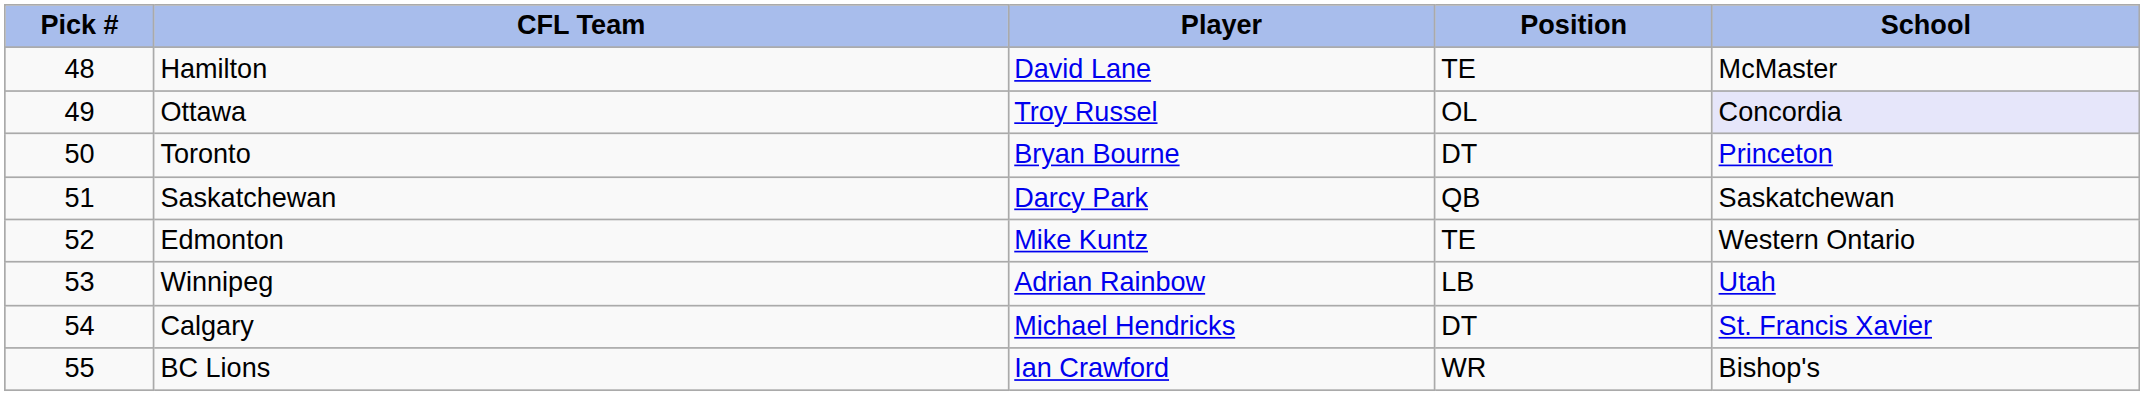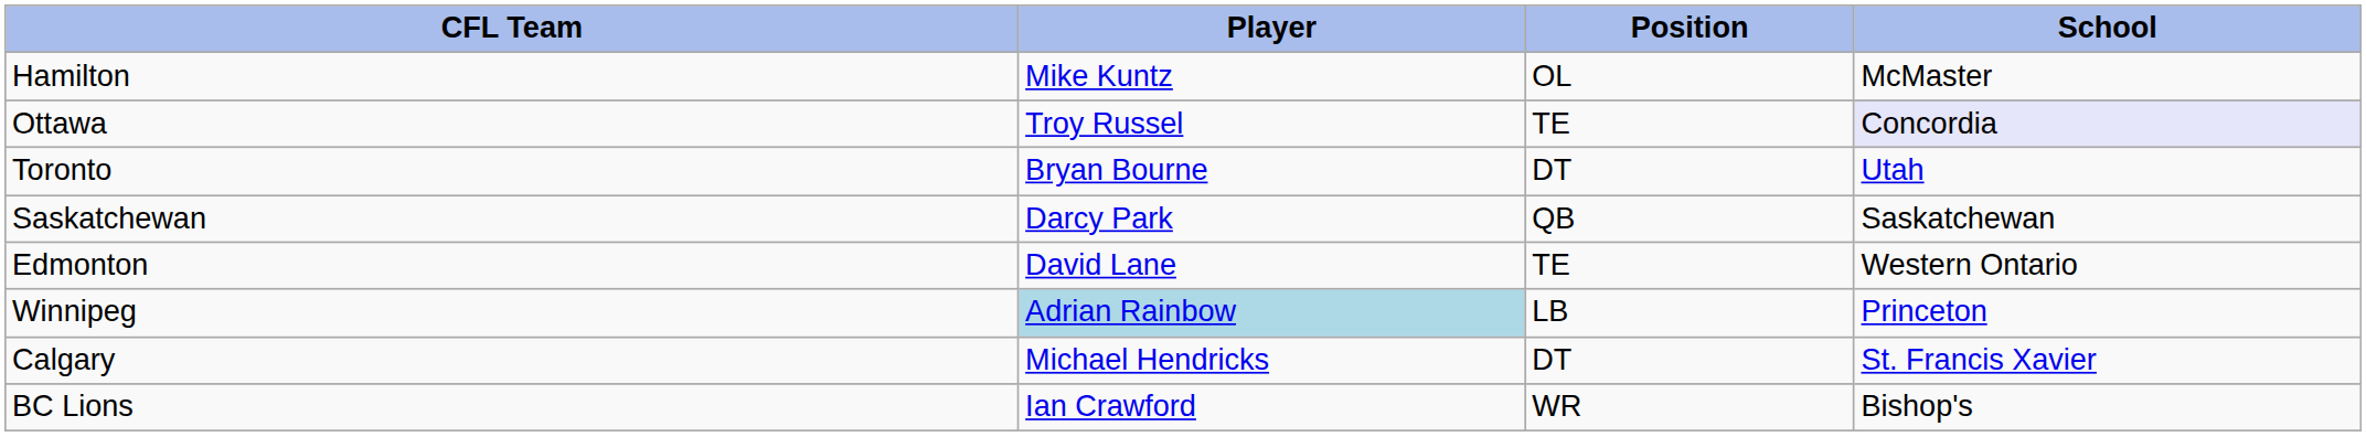- column: Pick # | 48 | 49 | 50 | 51 | 52 | 53 | 54 | 55
Hamilton | Player: David Lane -> Mike Kuntz
Hamilton | Position: TE -> OL
Ottawa | Position: OL -> TE
Toronto | School: Princeton -> Utah
Edmonton | Player: Mike Kuntz -> David Lane
Winnipeg | Player: no background -> lightblue background
Winnipeg | School: Utah -> Princeton
